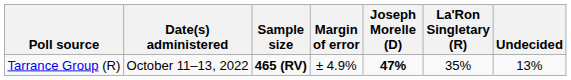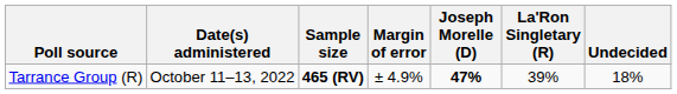Tarrance Group (R) | La'Ron Singletary (R): 35% -> 39%
Tarrance Group (R) | Undecided: 13% -> 18%
